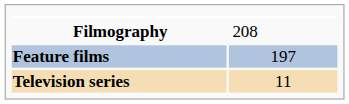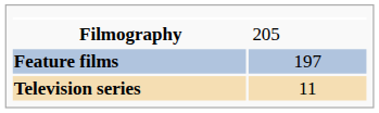Filmography | column 3: 208 -> 205
